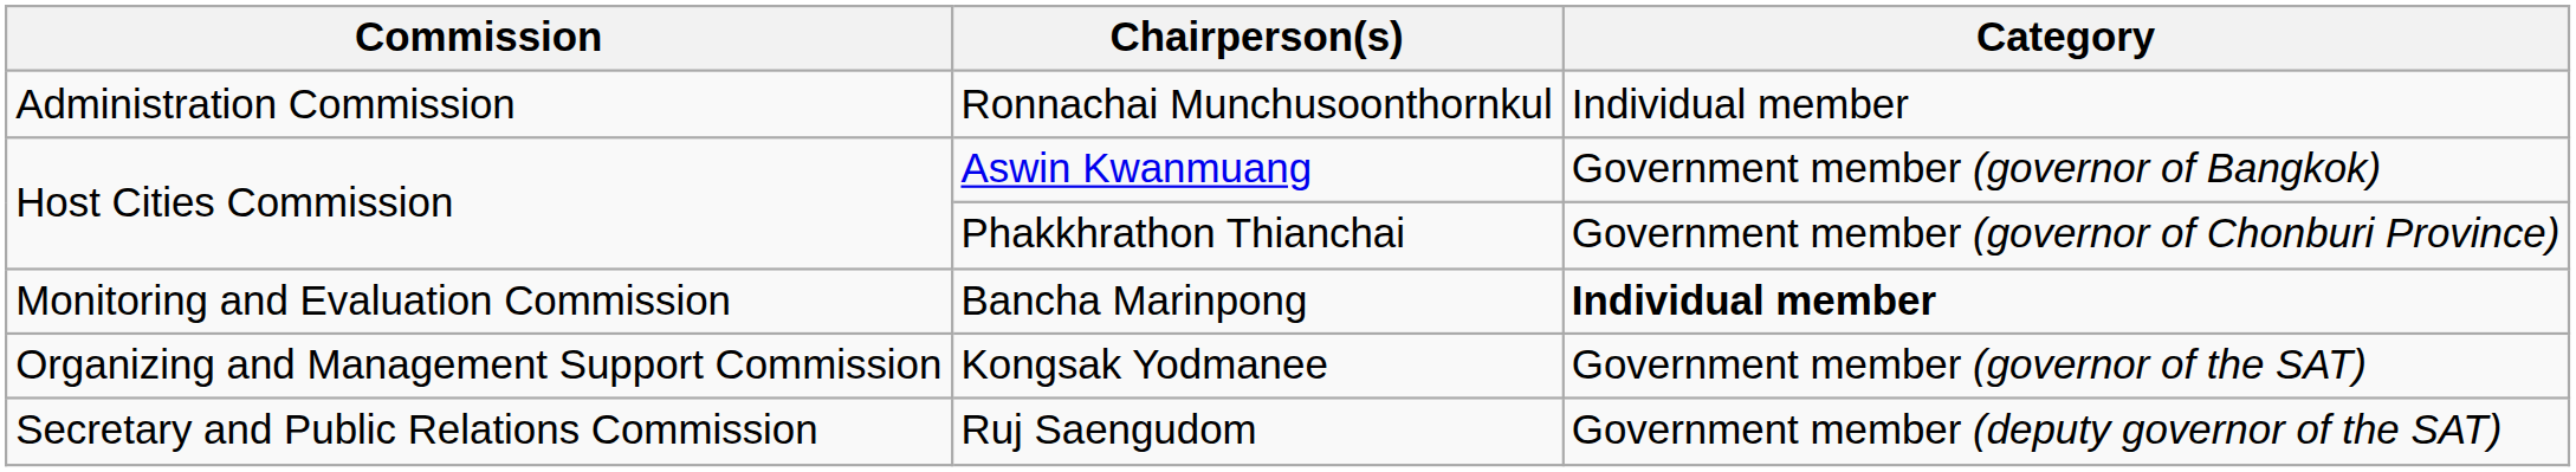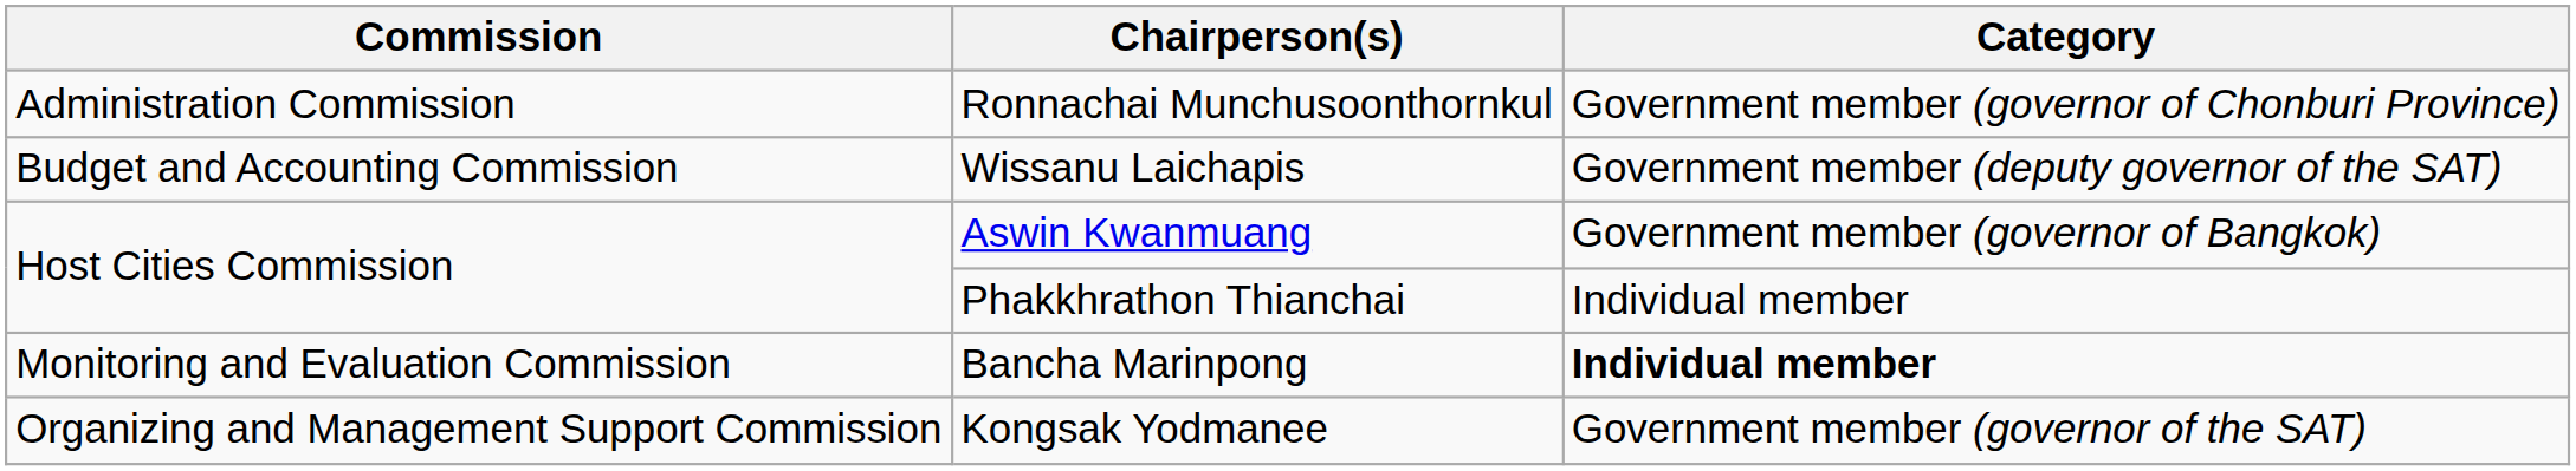Ronnachai Munchusoonthornkul | Category: Individual member -> Government member (governor of Chonburi Province)
+ row: Budget and Accounting Commission | Wissanu Laichapis | Government member (deputy governor of the SAT)
Phakkhrathon Thianchai | Category: Government member (governor of Chonburi Province) -> Individual member
- row: Secretary and Public Relations Commission | Ruj Saengudom | Government member (deputy governor of the SAT)
